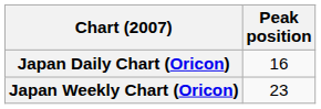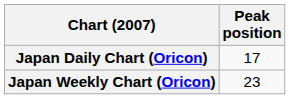Japan Daily Chart (Oricon) | Peak position: 16 -> 17
